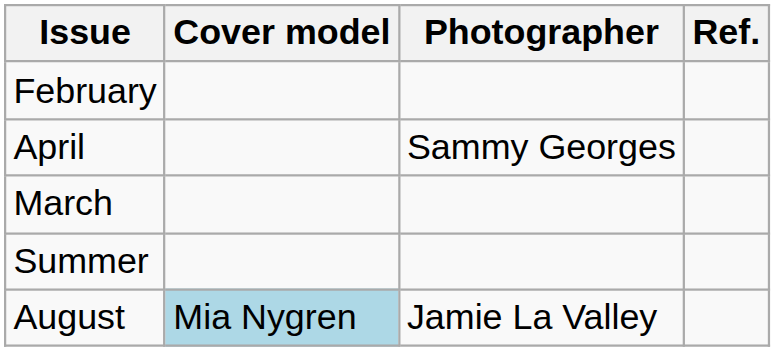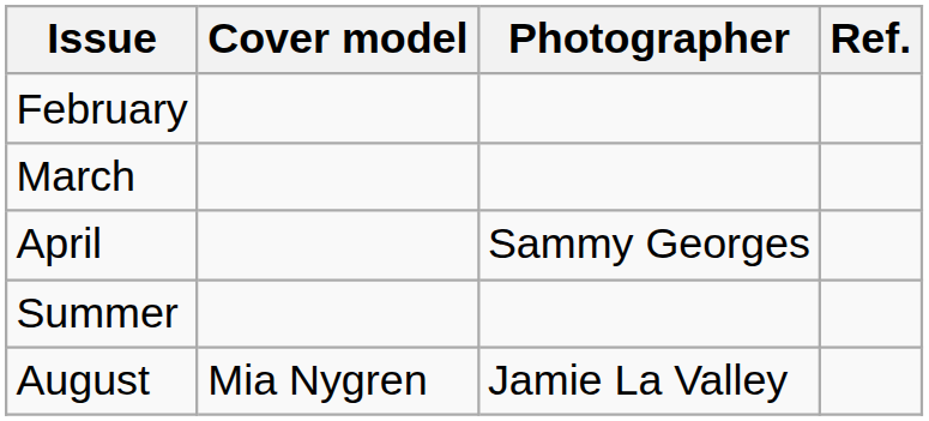rows swapped: March <-> April
August | Cover model: lightblue background -> no background
